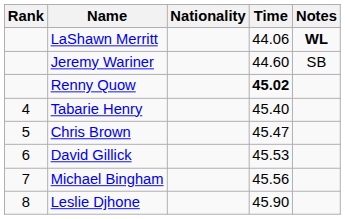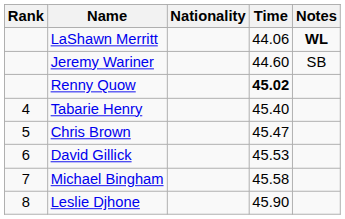Michael Bingham | Time: 45.56 -> 45.58
